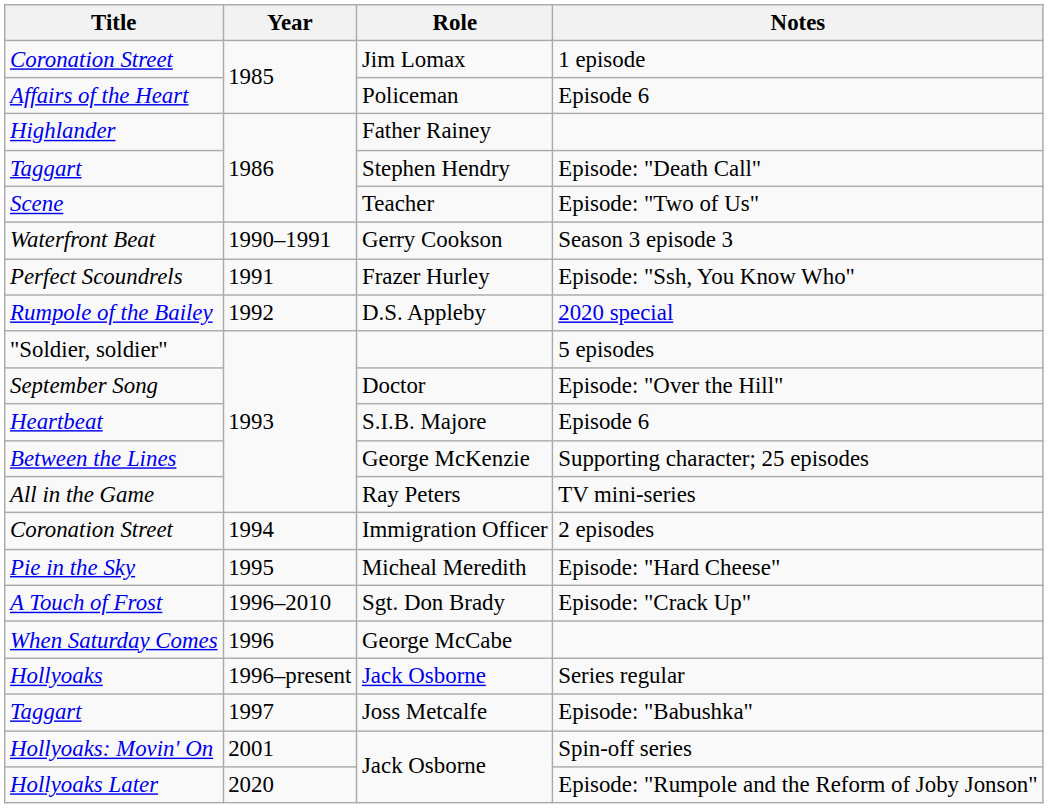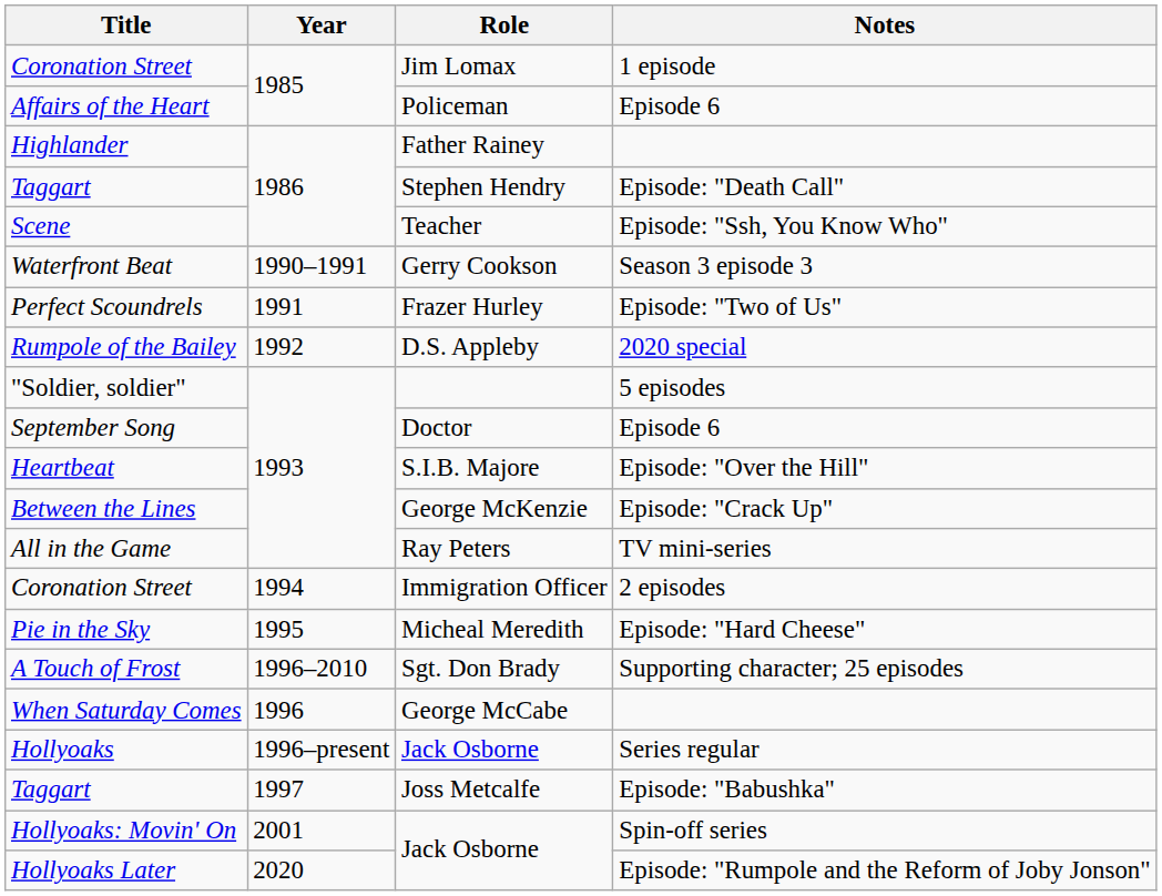Scene | Notes: Episode: "Two of Us" -> Episode: "Ssh, You Know Who"
Perfect Scoundrels | Notes: Episode: "Ssh, You Know Who" -> Episode: "Two of Us"
September Song | Notes: Episode: "Over the Hill" -> Episode 6
Heartbeat | Notes: Episode 6 -> Episode: "Over the Hill"
Between the Lines | Notes: Supporting character; 25 episodes -> Episode: "Crack Up"
A Touch of Frost | Notes: Episode: "Crack Up" -> Supporting character; 25 episodes
